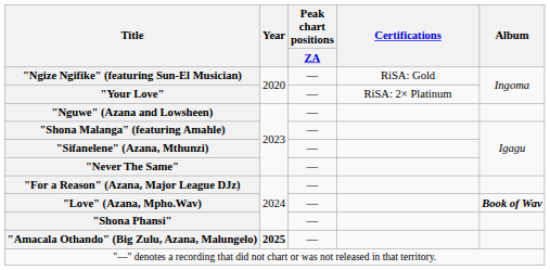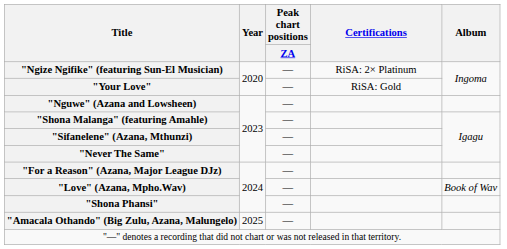"Ngize Ngifike" (featuring Sun-El Musician) | Certifications: RiSA: Gold -> RiSA: 2× Platinum
"Your Love" | Certifications: RiSA: 2× Platinum -> RiSA: Gold
"Love" (Azana, Mpho.Wav) | Album: bold -> normal
"Amacala Othando" (Big Zulu, Azana, Malungelo) | Year: bold -> normal
